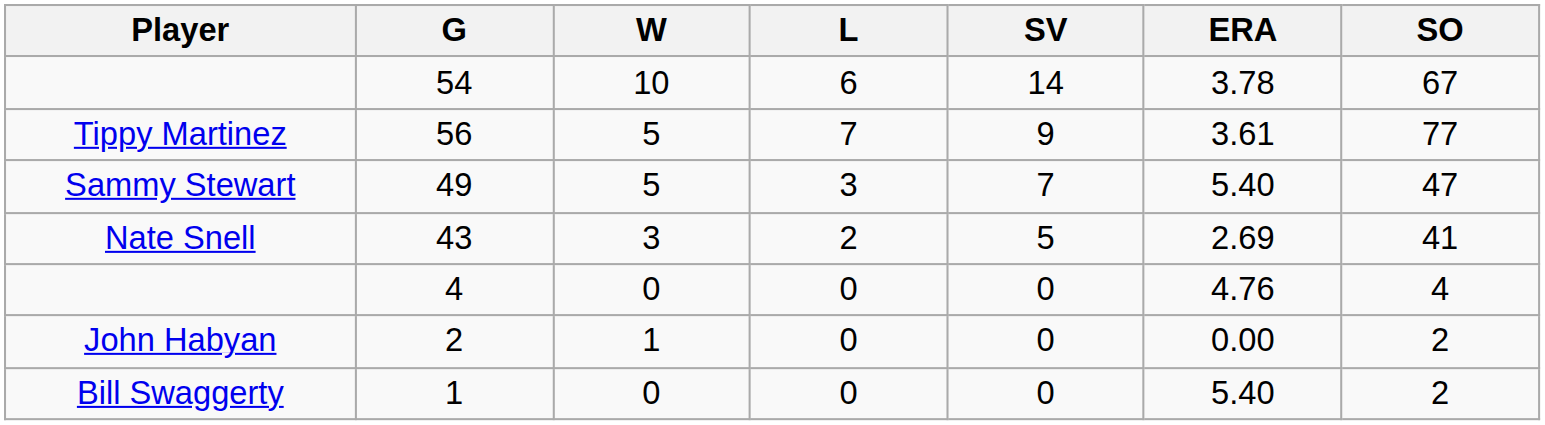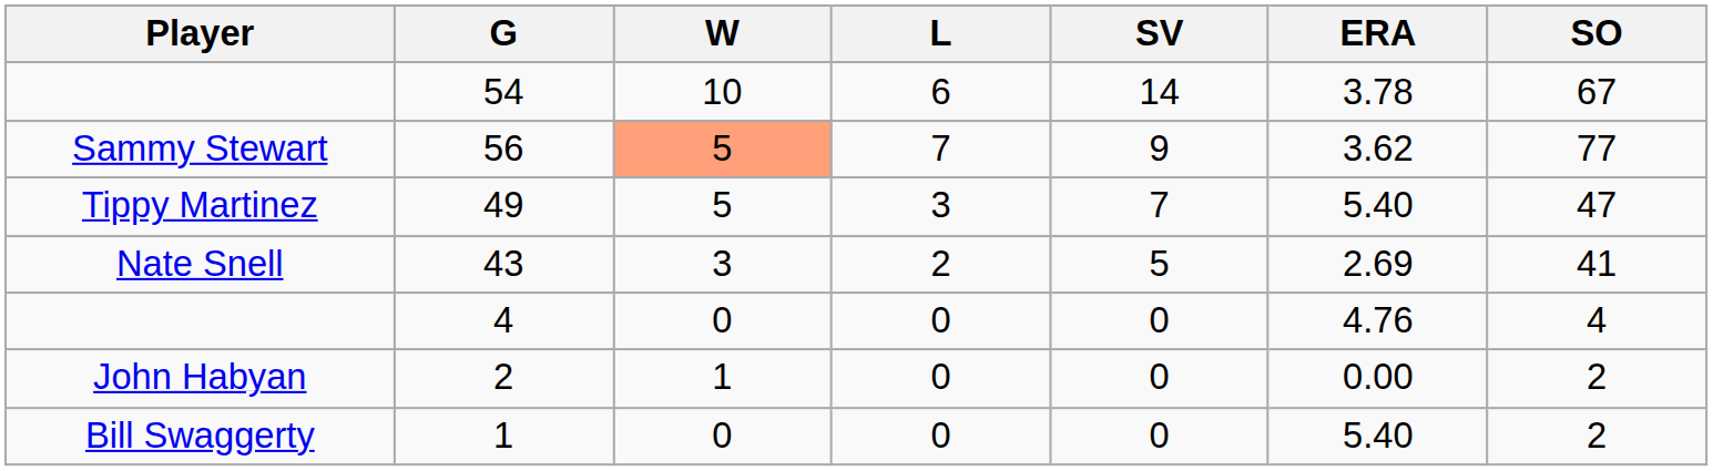56 | Player: Tippy Martinez -> Sammy Stewart
56 | W: no background -> lightsalmon background
56 | ERA: 3.61 -> 3.62
49 | Player: Sammy Stewart -> Tippy Martinez
